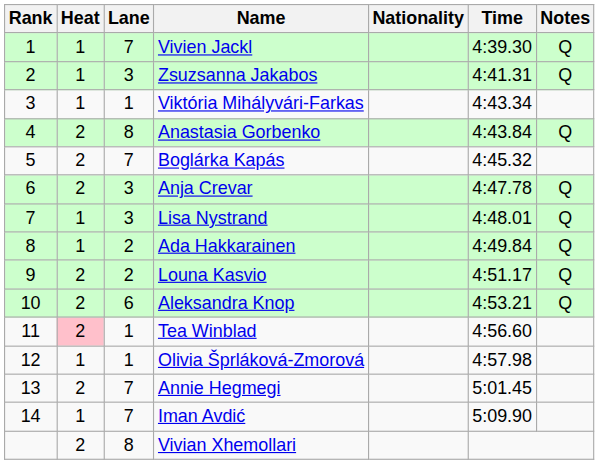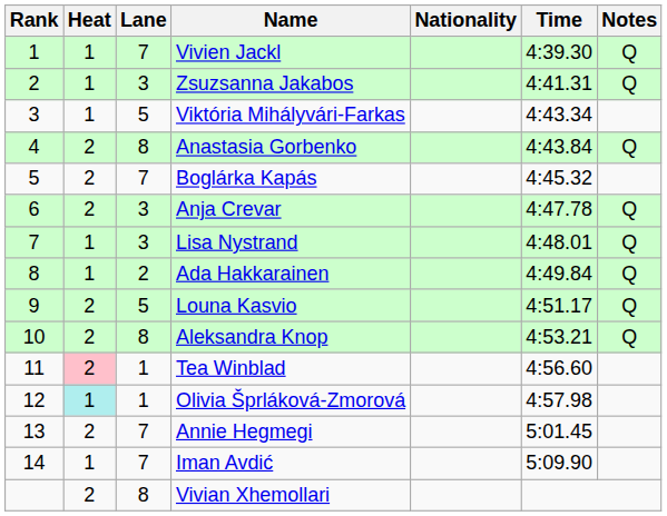Viktória Mihályvári-Farkas | Lane: 1 -> 5
Louna Kasvio | Lane: 2 -> 5
Aleksandra Knop | Lane: 6 -> 8
Olivia Šprláková-Zmorová | Heat: no background -> paleturquoise background
